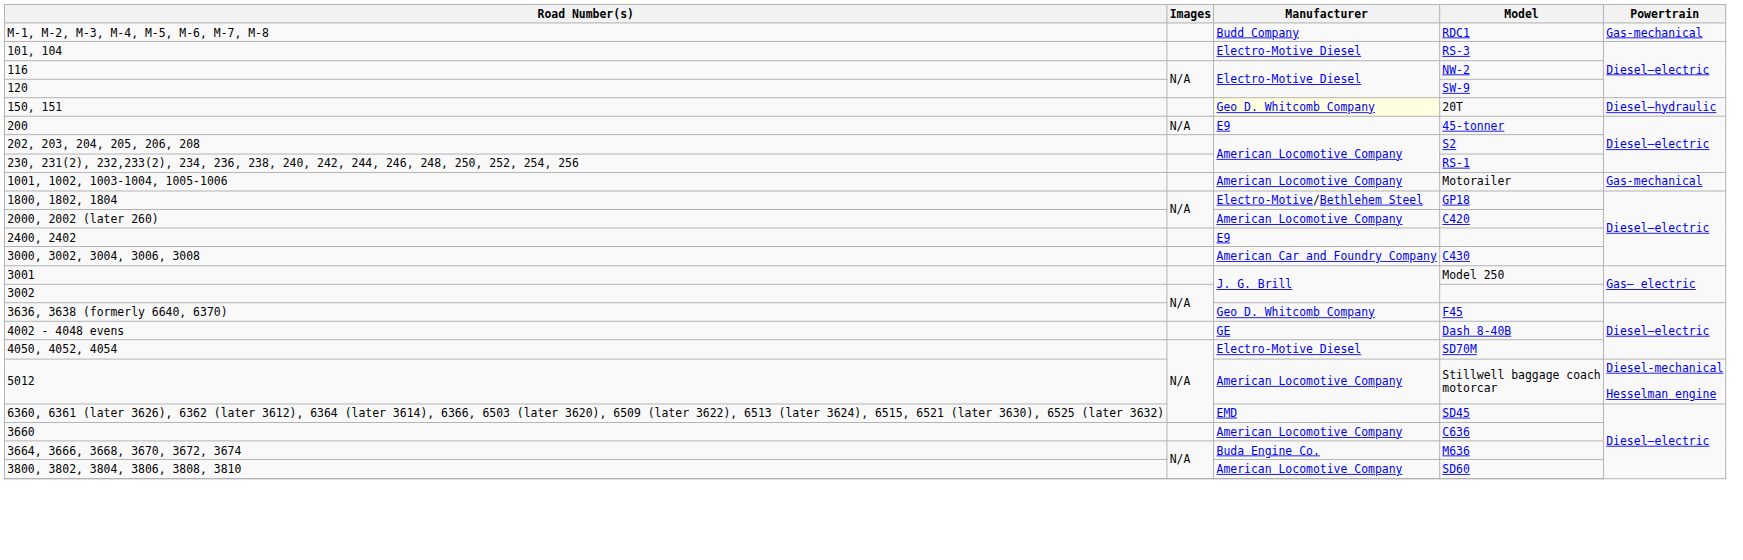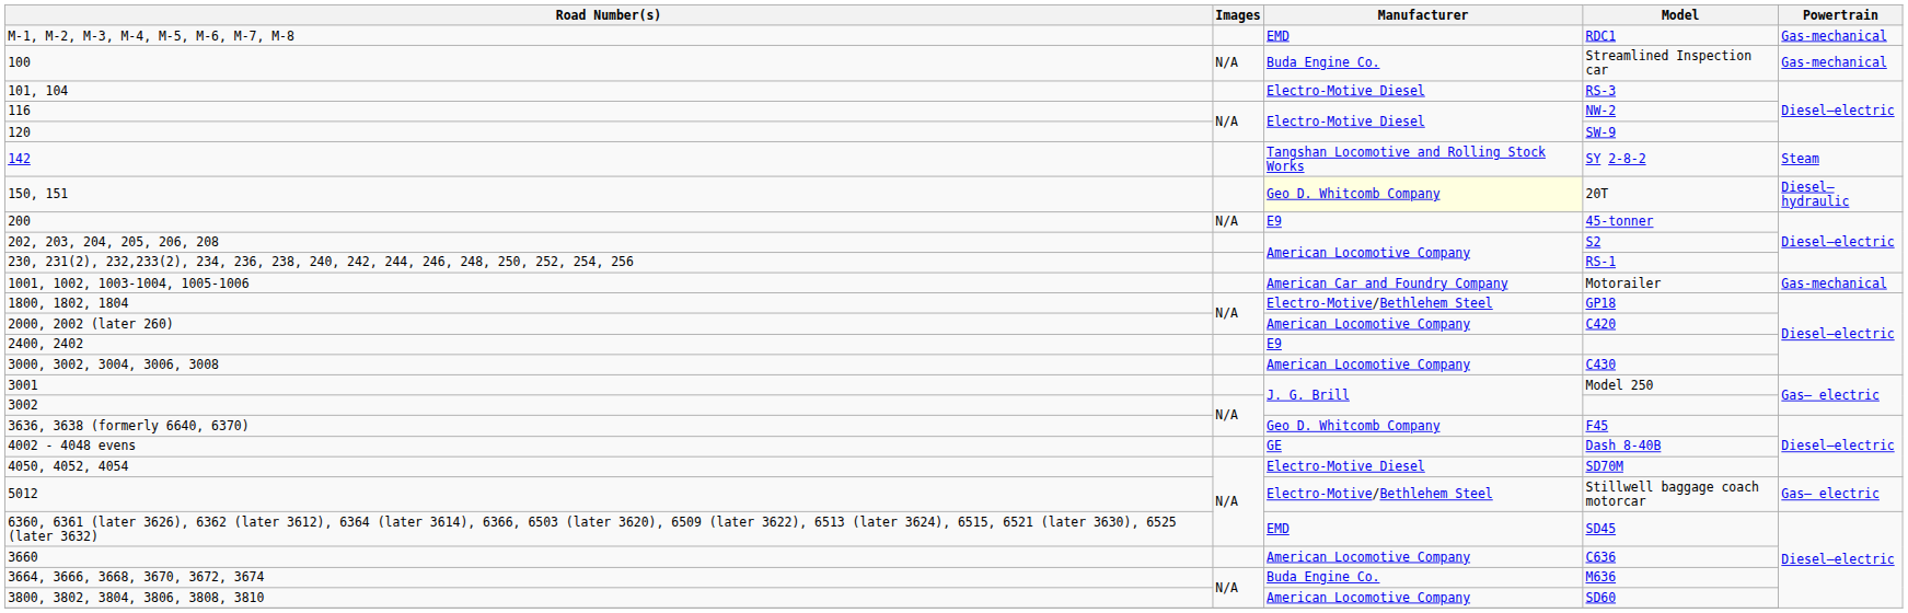RDC1 | Manufacturer: Budd Company -> EMD
+ row: 100 | N/A | Buda Engine Co. | Streamlined Inspection car | Gas-mechanical
+ row: 142 | Tangshan Locomotive and Rolling Stock Works | SY 2-8-2 | Steam
Motorailer | Manufacturer: American Locomotive Company -> American Car and Foundry Company
C430 | Manufacturer: American Car and Foundry Company -> American Locomotive Company
Stillwell baggage coach motorcar | Manufacturer: American Locomotive Company -> Electro-Motive/Bethlehem Steel
Stillwell baggage coach motorcar | Powertrain: Diesel-mechanical Hesselman engine -> Gas– electric
